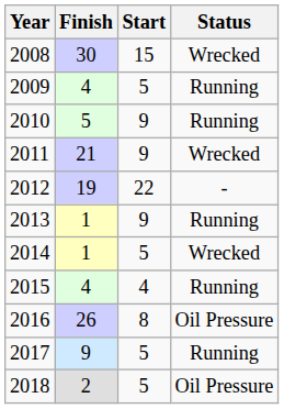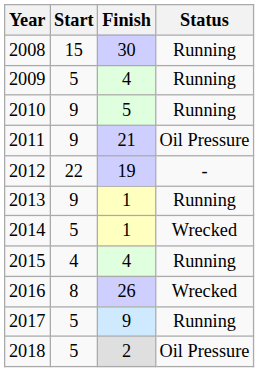columns swapped: Start <-> Finish
2008 | Status: Wrecked -> Running
2011 | Status: Wrecked -> Oil Pressure
2016 | Status: Oil Pressure -> Wrecked
